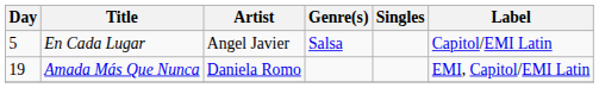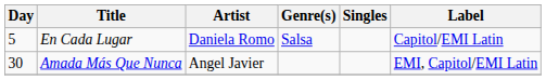En Cada Lugar | Artist: Angel Javier -> Daniela Romo
Amada Más Que Nunca | Day: 19 -> 30
Amada Más Que Nunca | Artist: Daniela Romo -> Angel Javier
